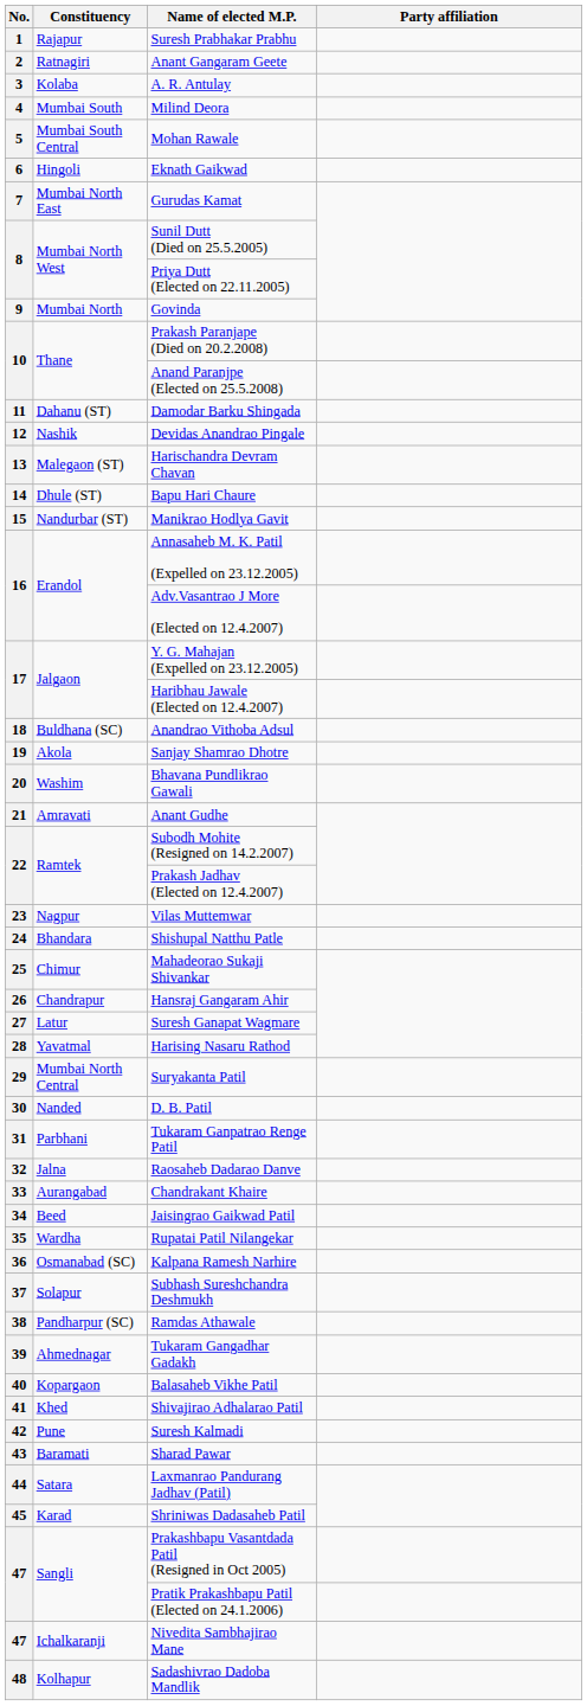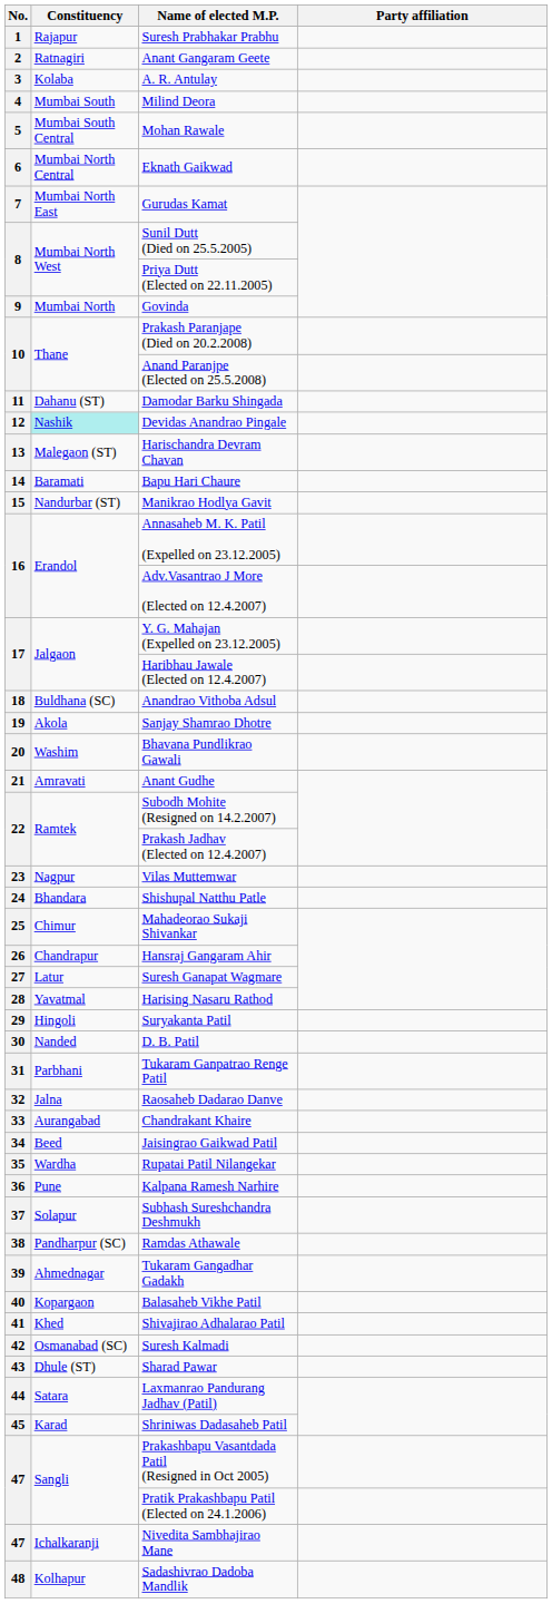Eknath Gaikwad | Constituency: Hingoli -> Mumbai North Central
Devidas Anandrao Pingale | Constituency: no background -> paleturquoise background
Bapu Hari Chaure | Constituency: Dhule (ST) -> Baramati
Suryakanta Patil | Constituency: Mumbai North Central -> Hingoli
Kalpana Ramesh Narhire | Constituency: Osmanabad (SC) -> Pune
Suresh Kalmadi | Constituency: Pune -> Osmanabad (SC)
Sharad Pawar | Constituency: Baramati -> Dhule (ST)
